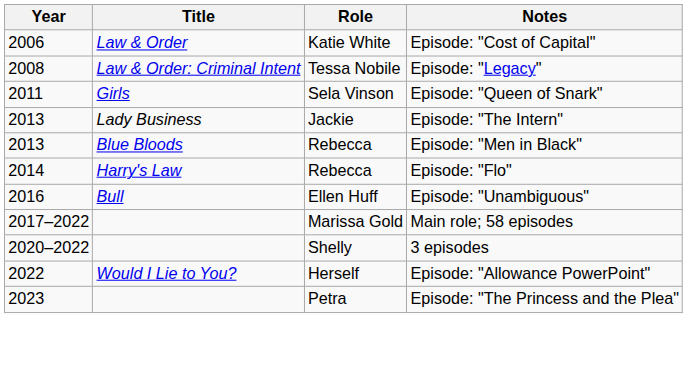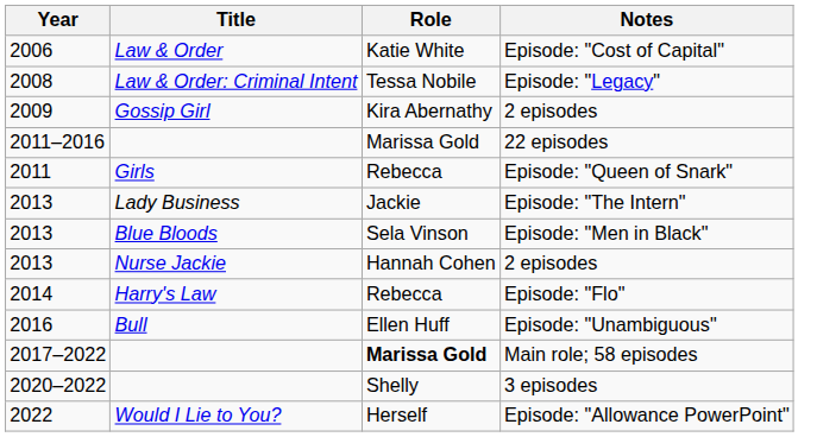+ row: 2009 | Gossip Girl | Kira Abernathy | 2 episodes
+ row: 2011–2016 | Marissa Gold | 22 episodes
Episode: "Queen of Snark" | Role: Sela Vinson -> Rebecca
Episode: "Men in Black" | Role: Rebecca -> Sela Vinson
+ row: 2013 | Nurse Jackie | Hannah Cohen | 2 episodes
Main role; 58 episodes | Role: normal -> bold
- row: 2023 | Petra | Episode: "The Princess and the Plea"
